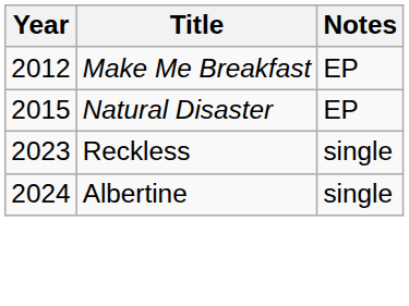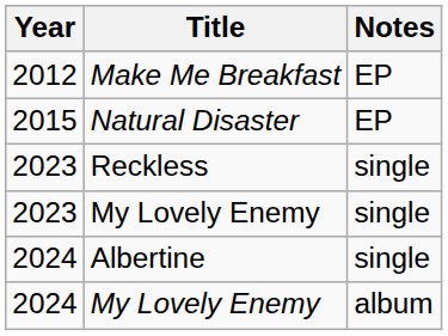+ row: 2023 | My Lovely Enemy | single
+ row: 2024 | My Lovely Enemy | album
